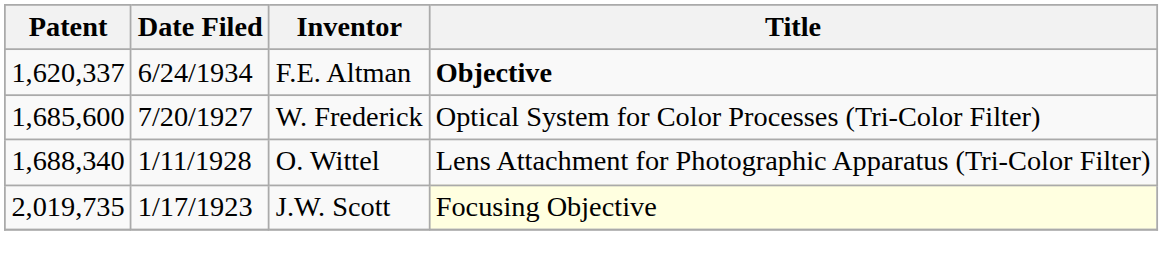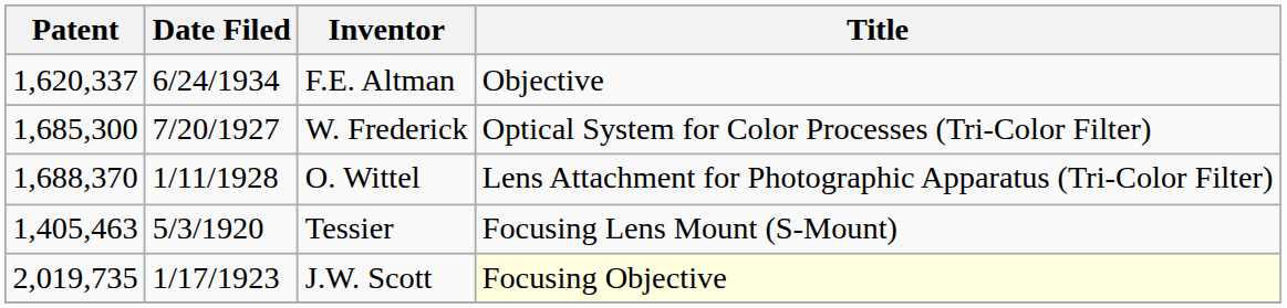F.E. Altman | Title: bold -> normal
W. Frederick | Patent: 1,685,600 -> 1,685,300
O. Wittel | Patent: 1,688,340 -> 1,688,370
+ row: 1,405,463 | 5/3/1920 | Tessier | Focusing Lens Mount (S-Mount)
